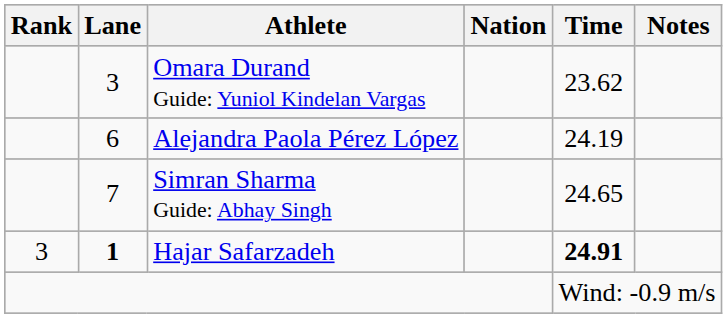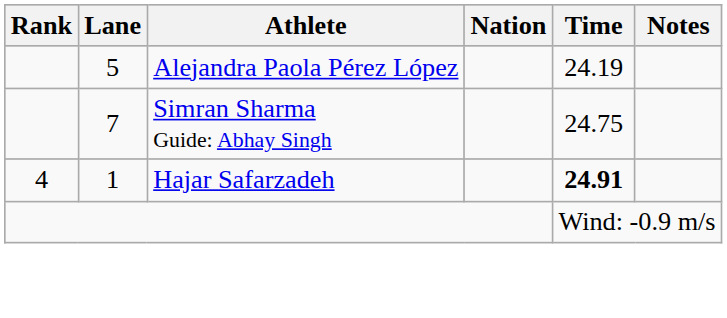- row: 3 | Omara Durand Guide: Yuniol Kindelan Vargas | 23.62
Alejandra Paola Pérez López | Lane: 6 -> 5
Simran Sharma Guide: Abhay Singh | Time: 24.65 -> 24.75
Hajar Safarzadeh | Rank: 3 -> 4
Hajar Safarzadeh | Lane: bold -> normal
